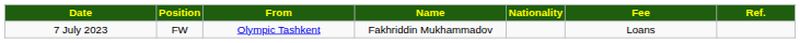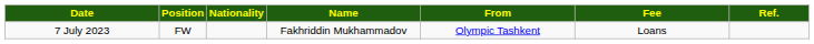columns swapped: Nationality <-> From
